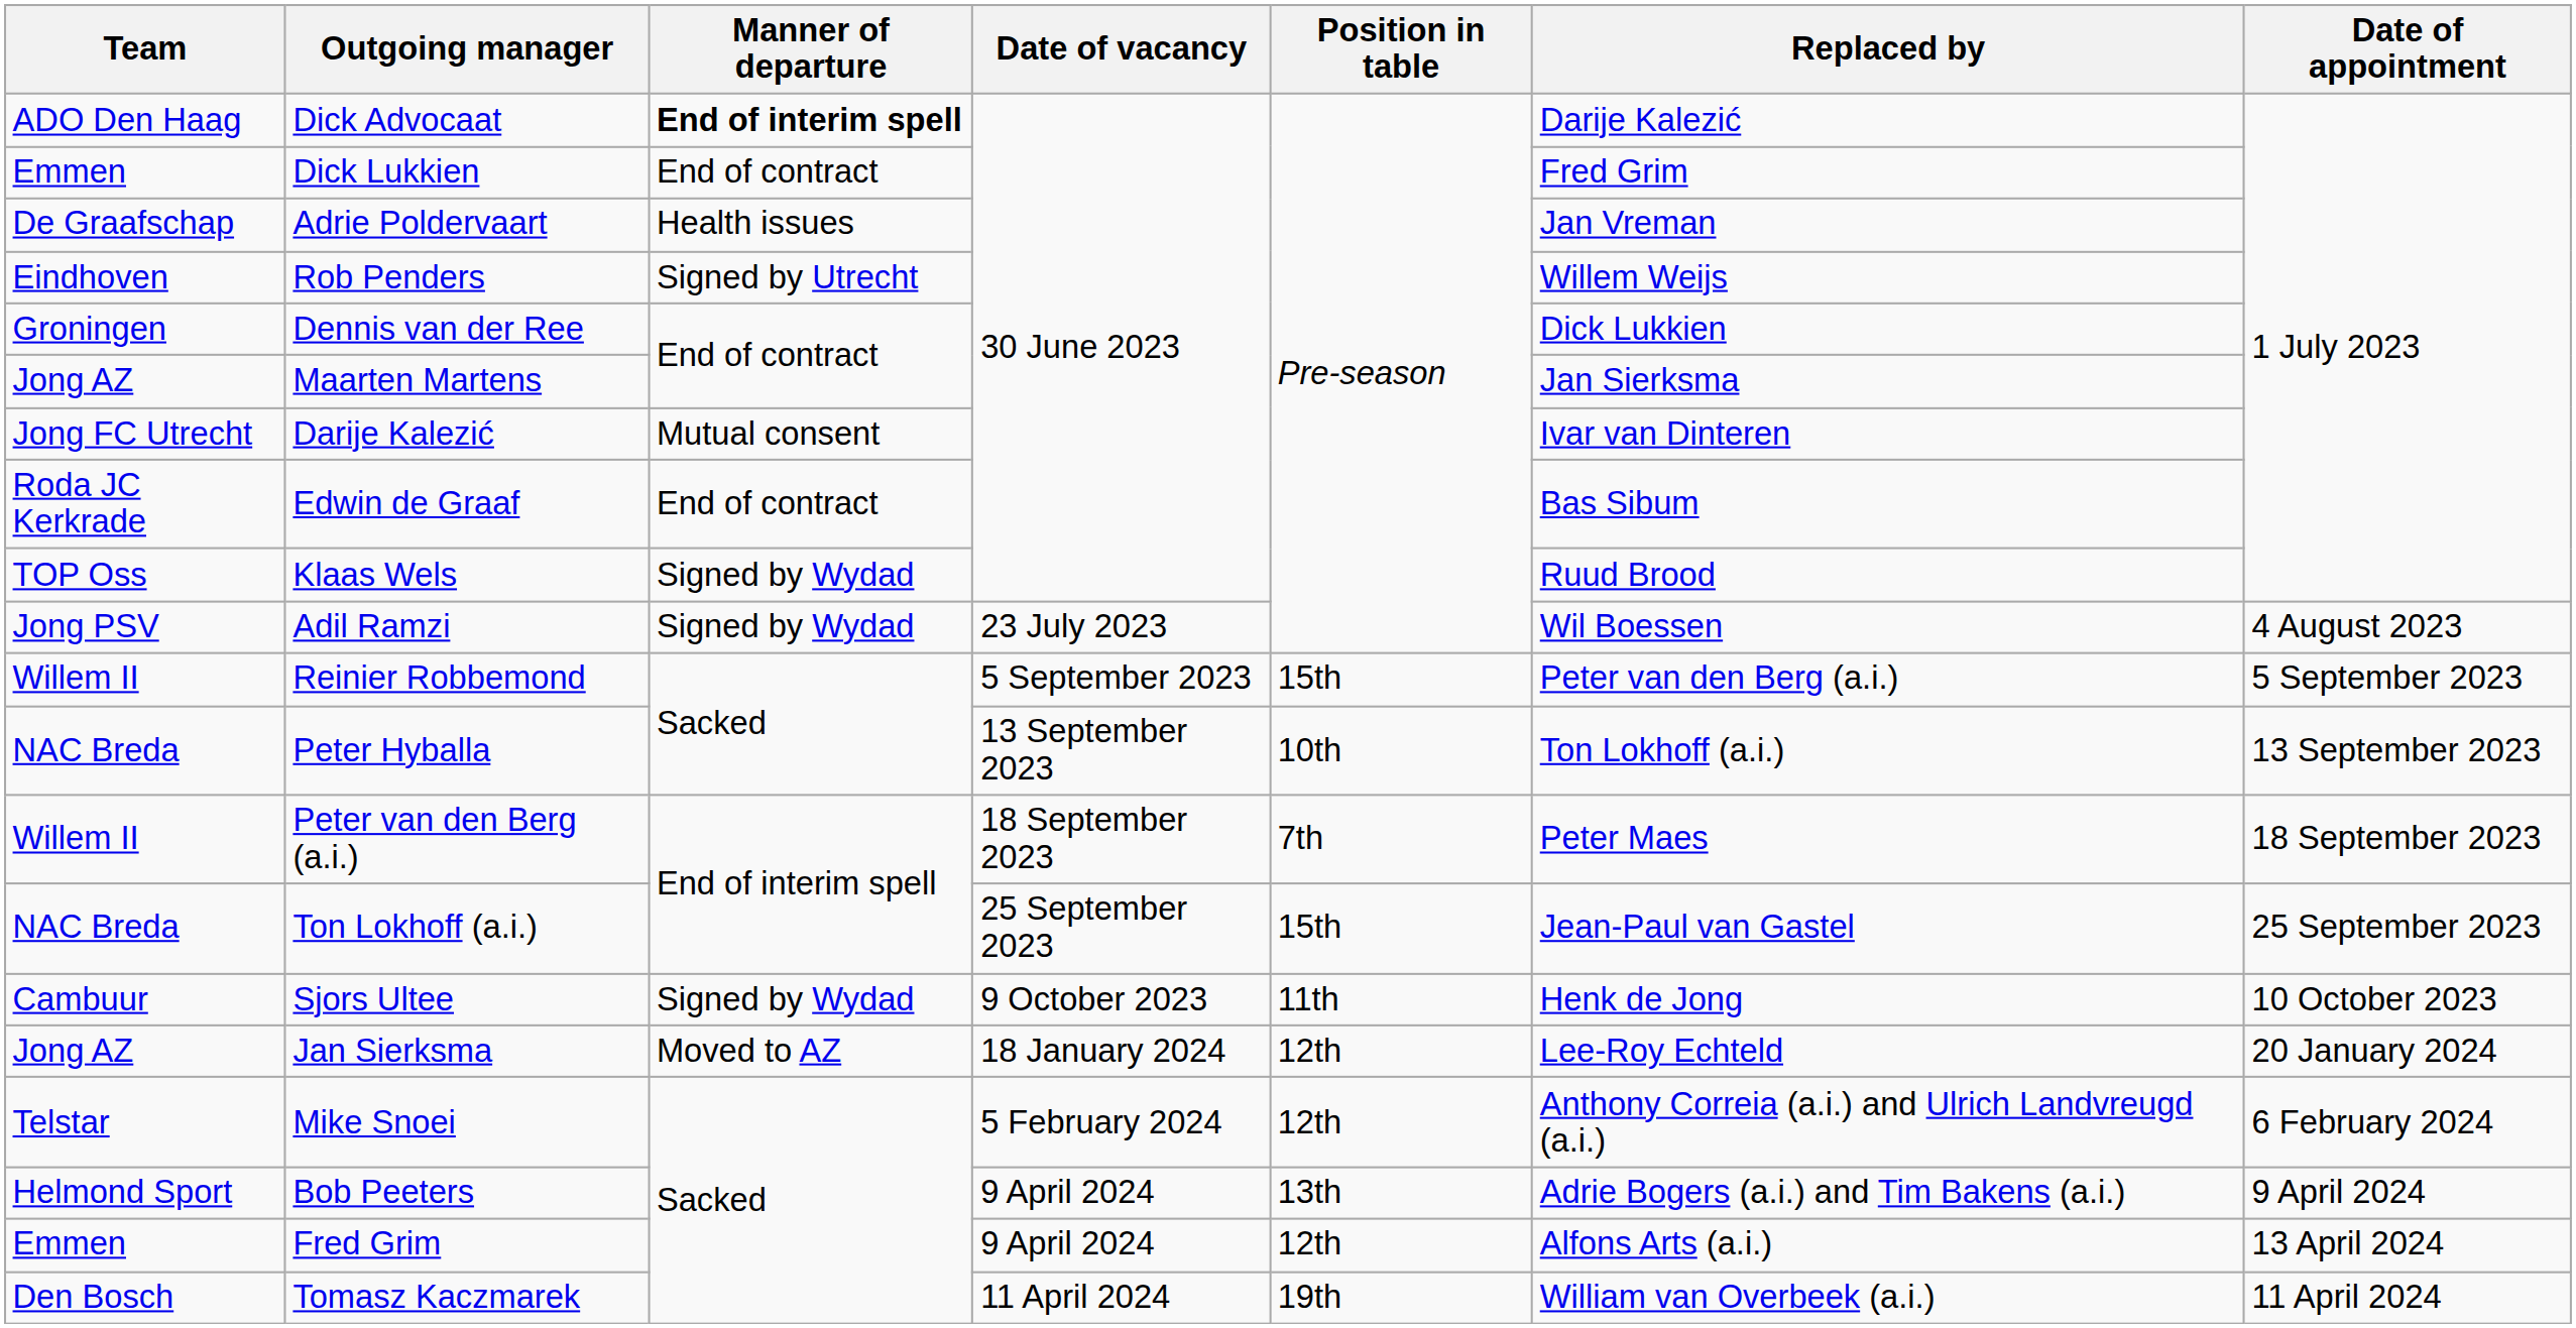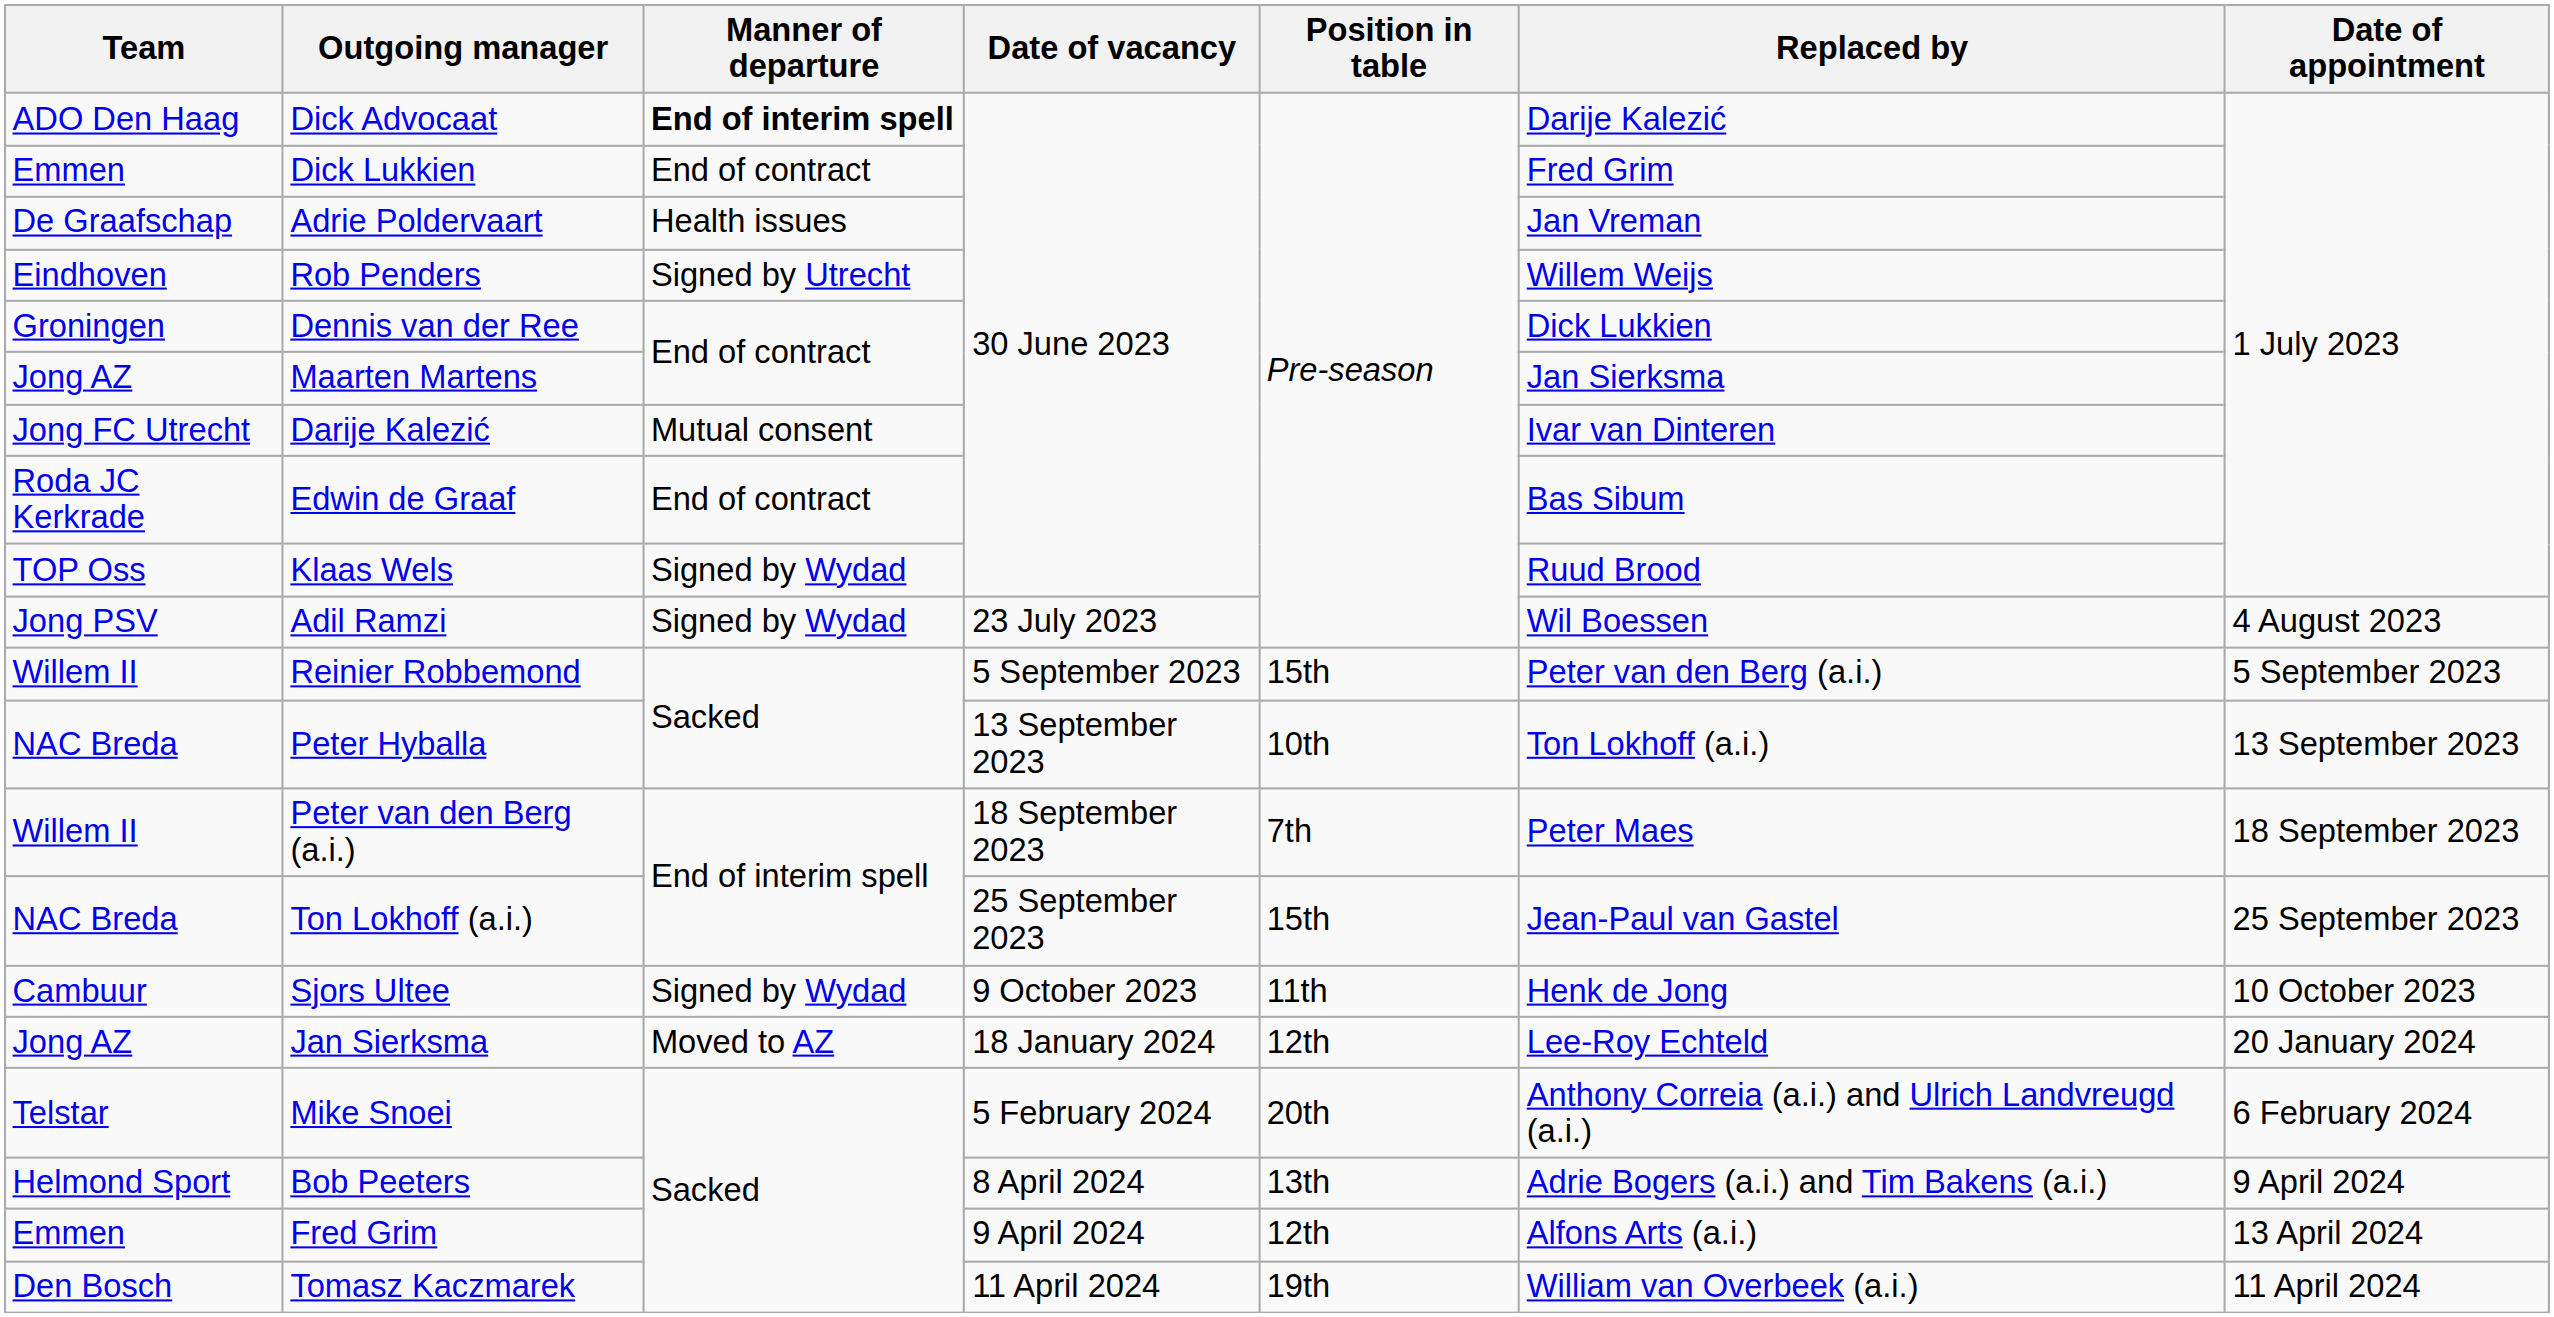Mike Snoei | Position in table: 12th -> 20th
Bob Peeters | Date of vacancy: 9 April 2024 -> 8 April 2024
